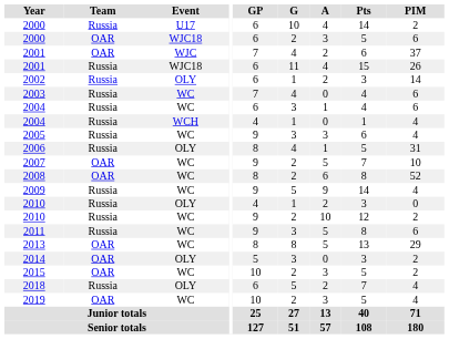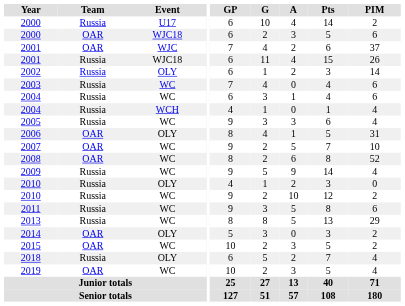2006 | Team: Russia -> OAR
2013 | Team: OAR -> Russia
